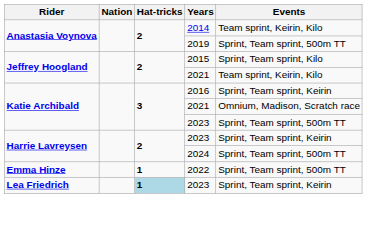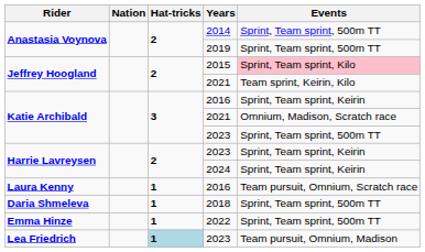2014 | Events: Team sprint, Keirin, Kilo -> Sprint, Team sprint, 500m TT
2015 | Events: no background -> pink background
2024 | Events: Sprint, Team sprint, 500m TT -> Sprint, Team sprint, Keirin
+ row: Laura Kenny | 1 | 2016 | Team pursuit, Omnium, Scratch race
+ row: Daria Shmeleva | 1 | 2018 | Sprint, Team sprint, 500m TT
Lea Friedrich / 2023 | Events: Sprint, Team sprint, Keirin -> Team pursuit, Omnium, Madison
